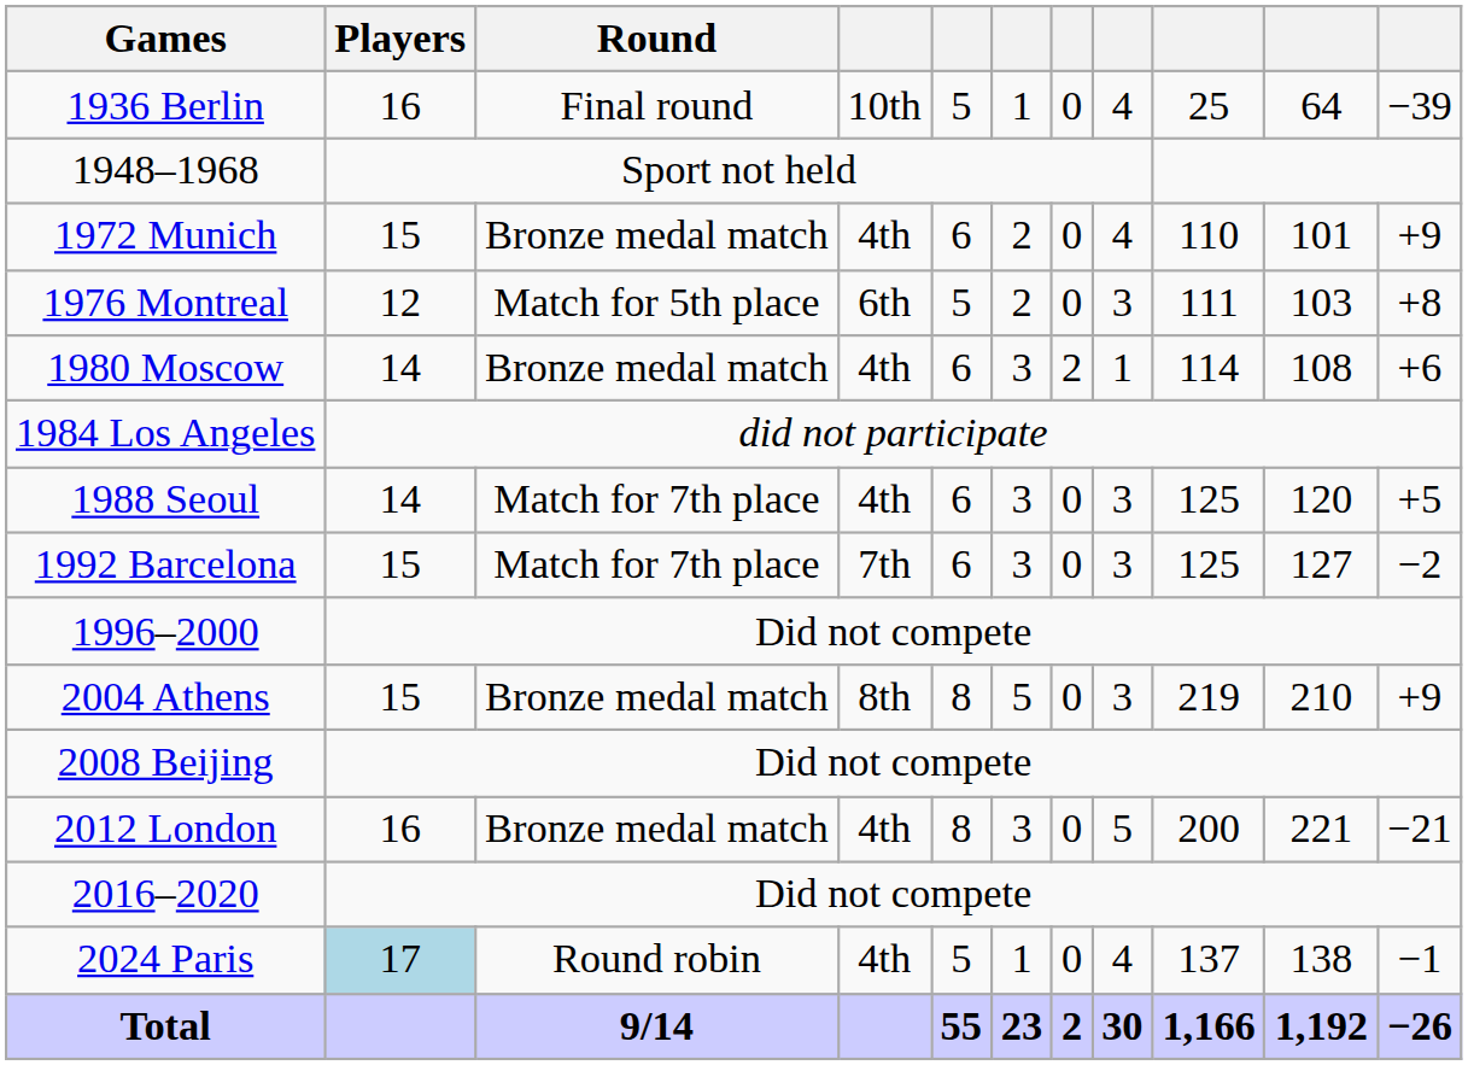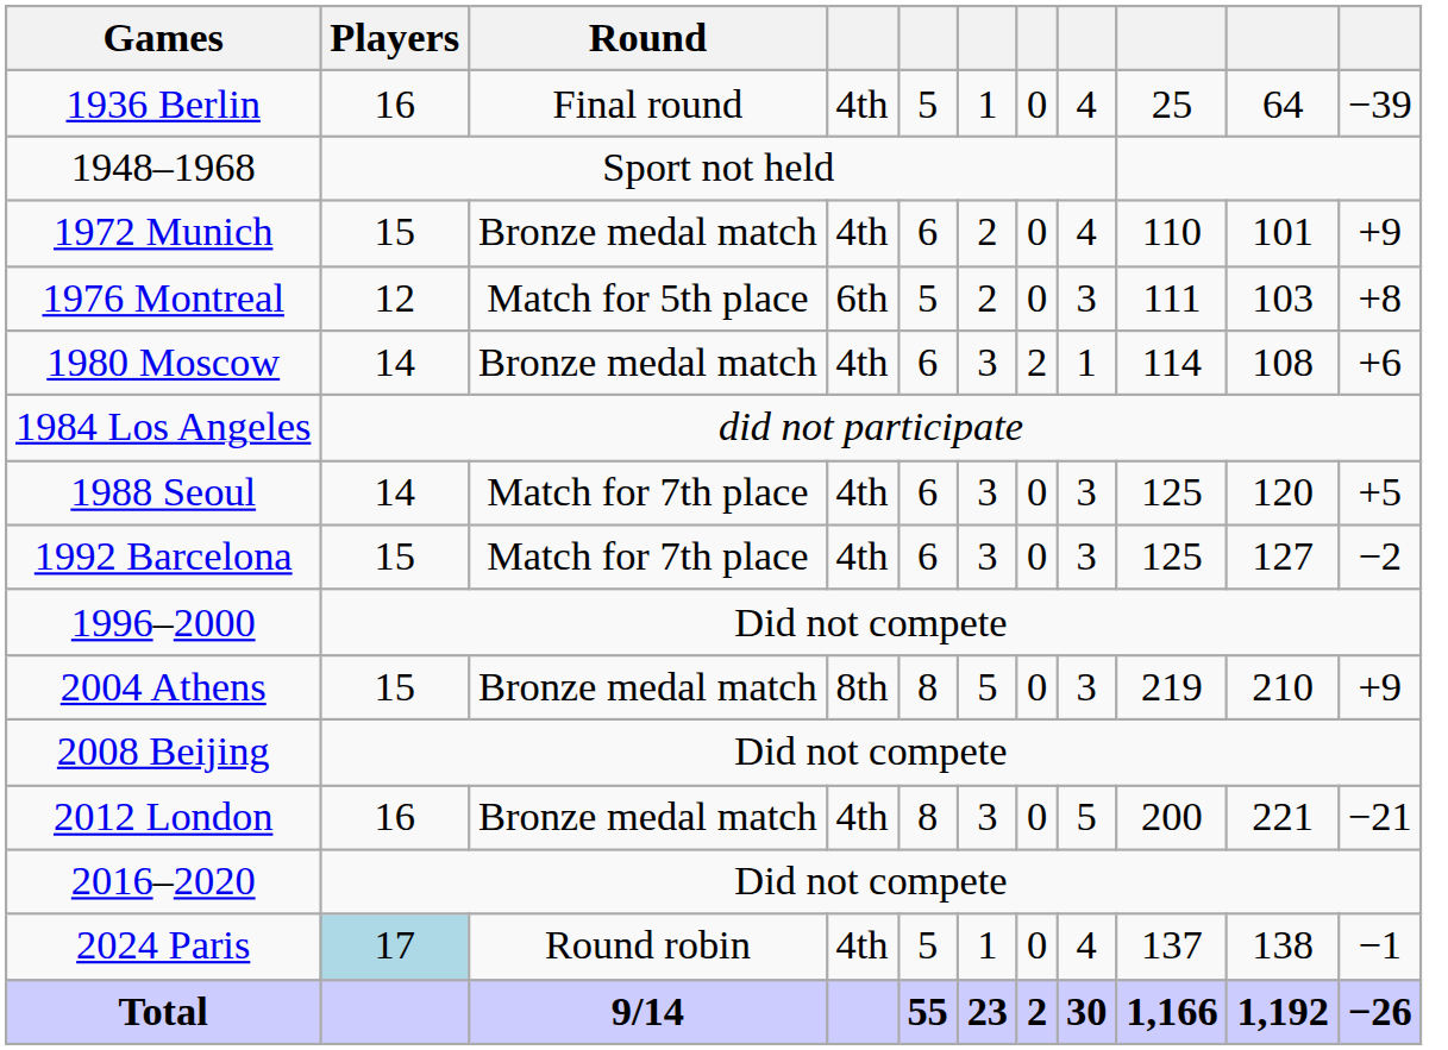1936 Berlin | column 4: 10th -> 4th
1992 Barcelona | column 4: 7th -> 4th
